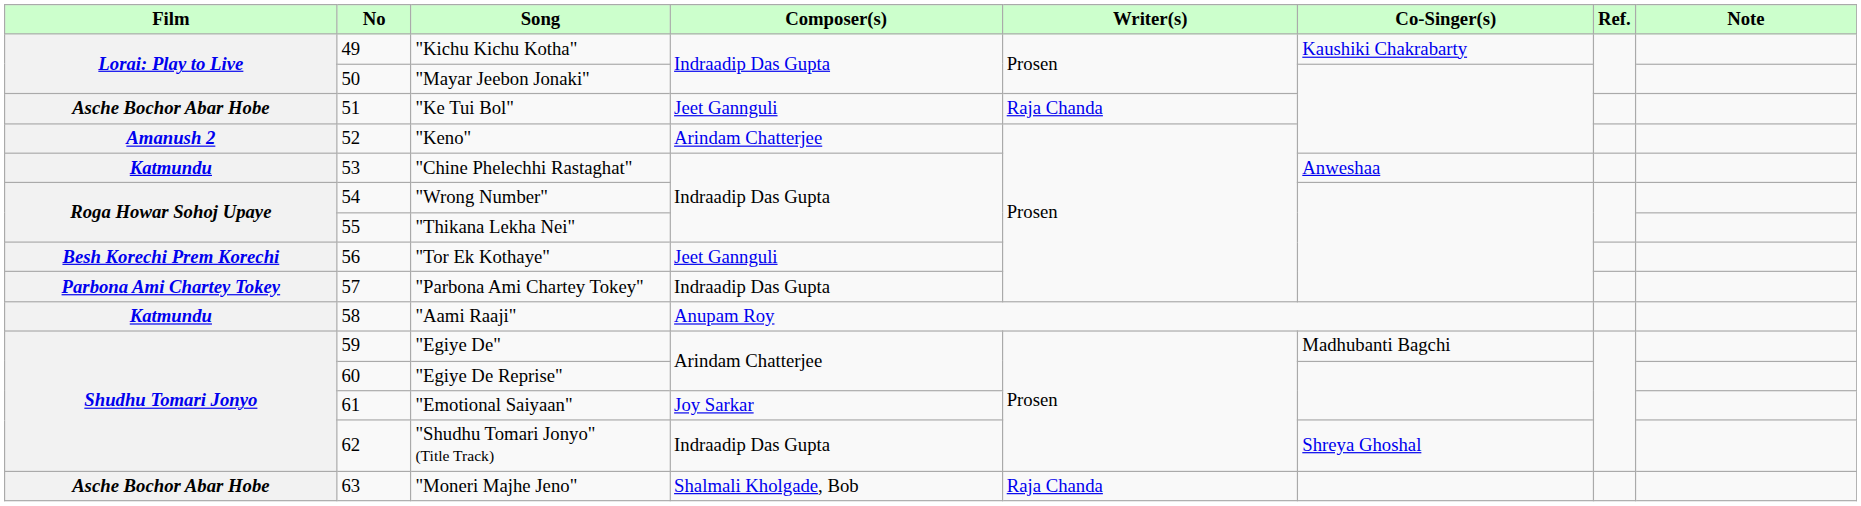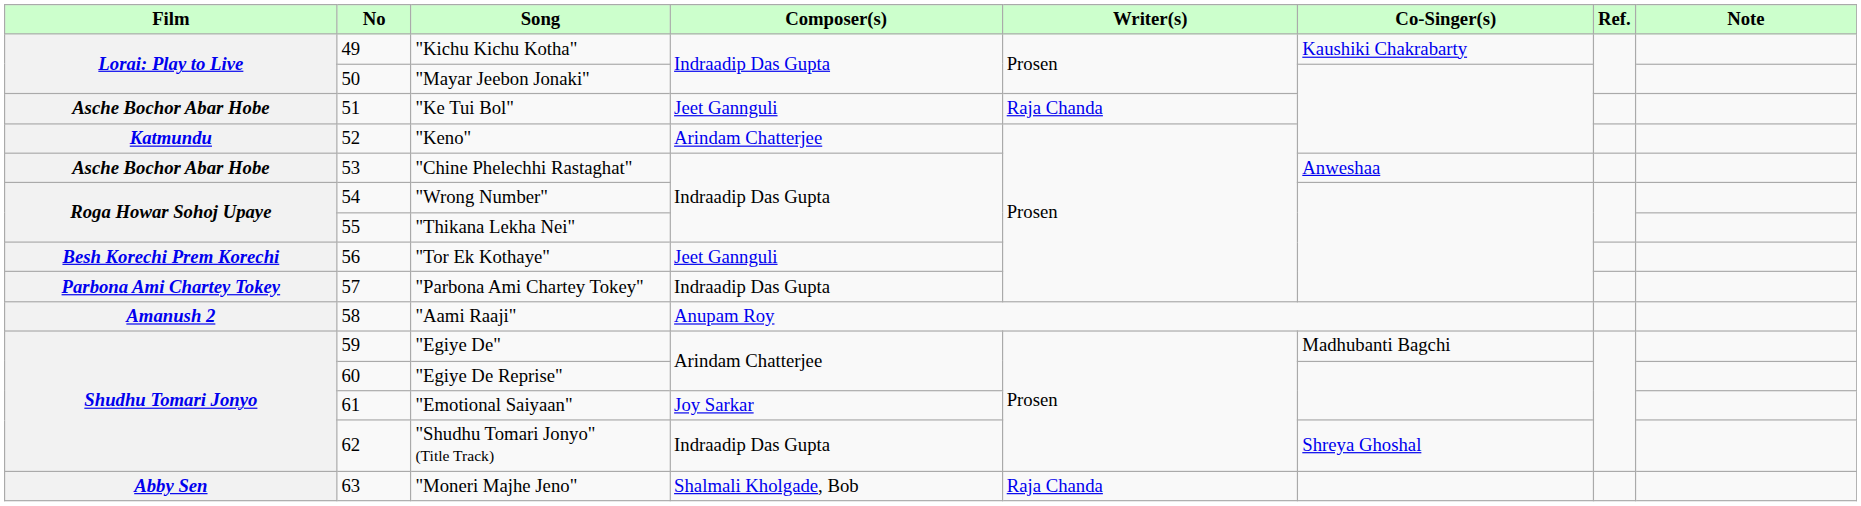"Keno" | Film: Amanush 2 -> Katmundu
"Chine Phelechhi Rastaghat" | Film: Katmundu -> Asche Bochor Abar Hobe
"Aami Raaji" | Film: Katmundu -> Amanush 2
"Moneri Majhe Jeno" | Film: Asche Bochor Abar Hobe -> Abby Sen
